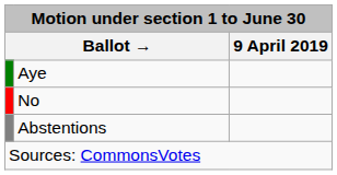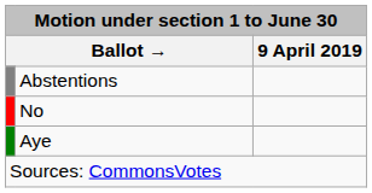rows swapped: Aye <-> Abstentions
